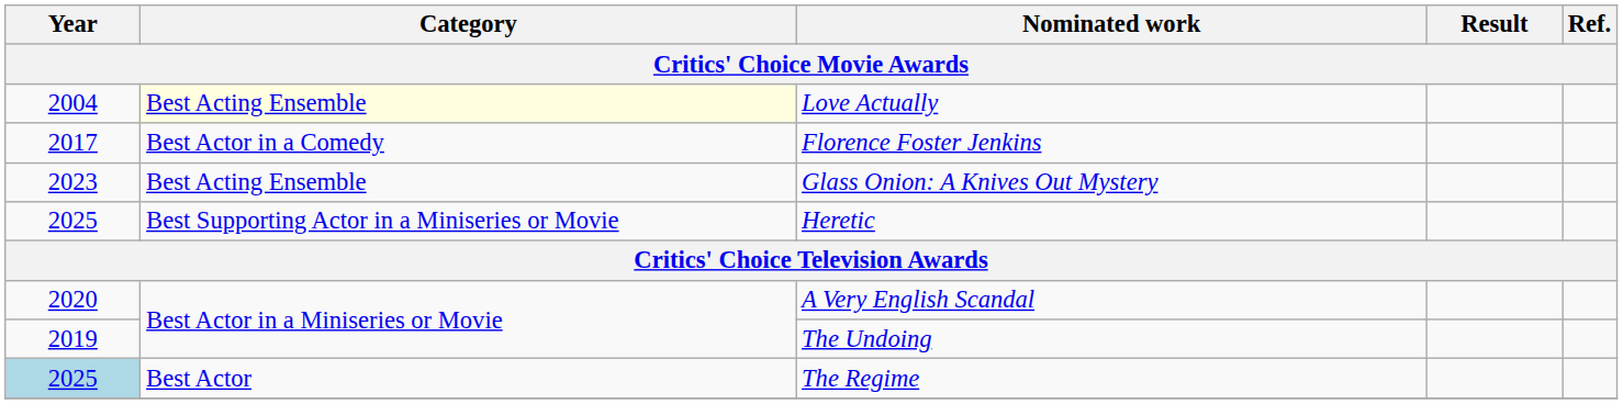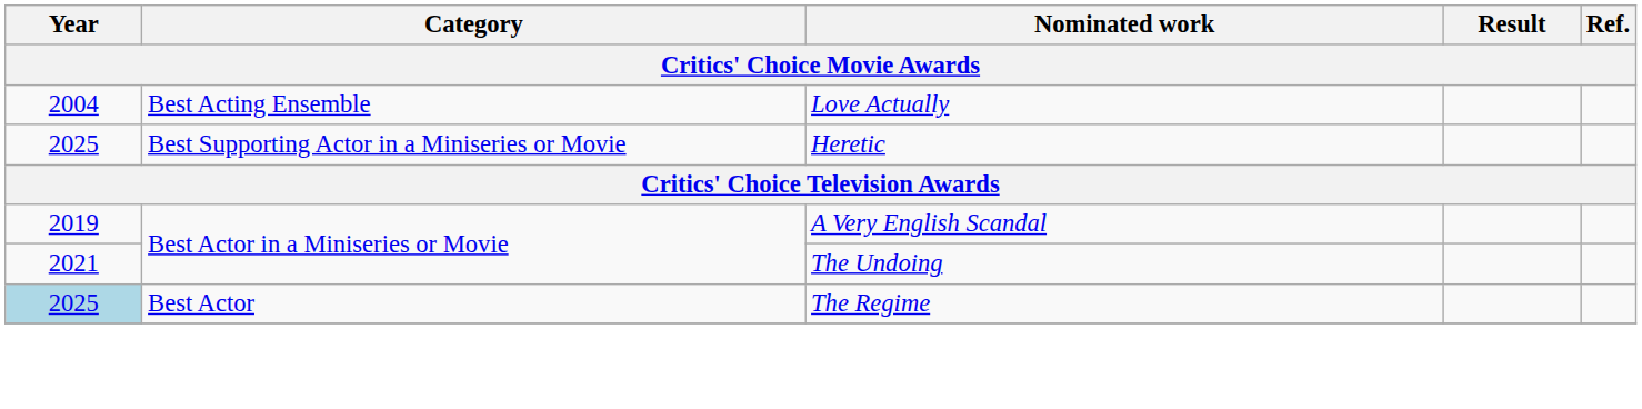Love Actually | Category: lightyellow background -> no background
- row: 2017 | Best Actor in a Comedy | Florence Foster Jenkins
- row: 2023 | Best Acting Ensemble | Glass Onion: A Knives Out Mystery
A Very English Scandal | Year: 2020 -> 2019
The Undoing | Year: 2019 -> 2021
